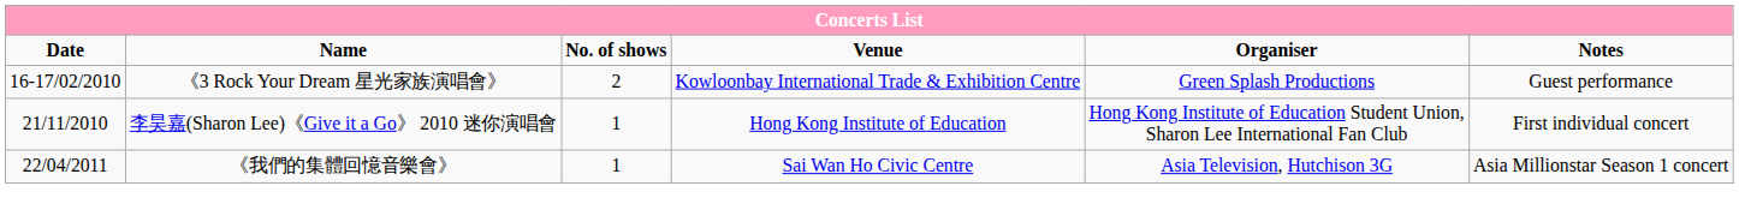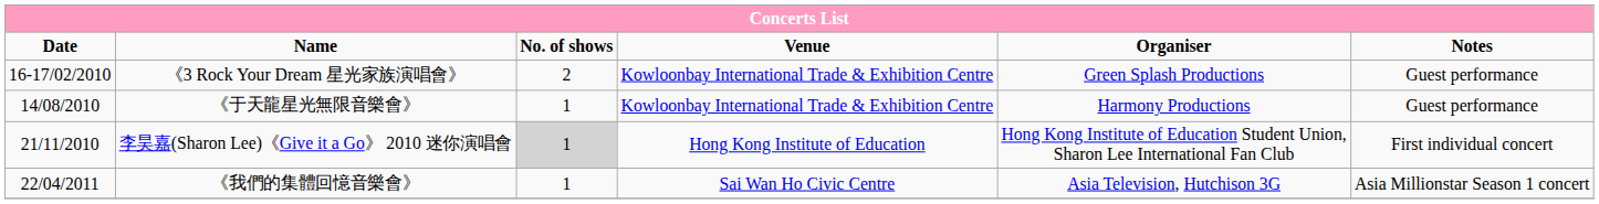+ row: 14/08/2010 | 《于天龍星光無限音樂會》 | 1 | Kowloonbay International Trade & Exhibition Centre | Harmony Productions | Guest performance
李昊嘉(Sharon Lee)《Give it a Go》 2010 迷你演唱會 | No. of shows: no background -> lightgrey background
